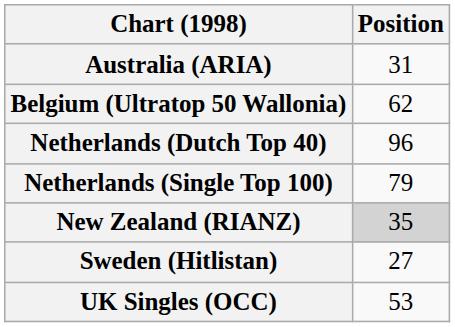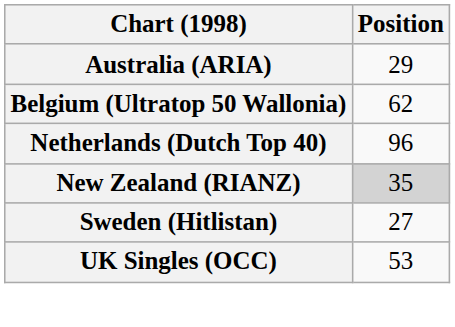Australia (ARIA) | Position: 31 -> 29
- row: Netherlands (Single Top 100) | 79
